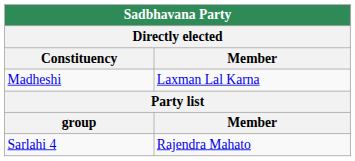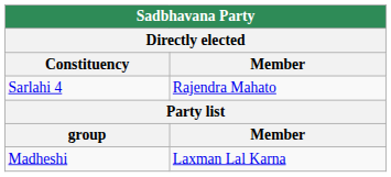rows swapped: Sarlahi 4 <-> Madheshi
